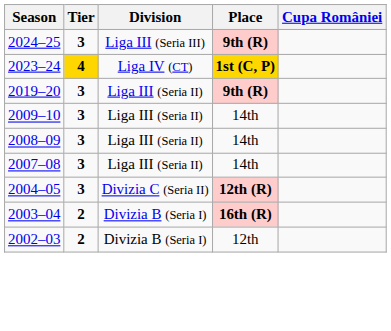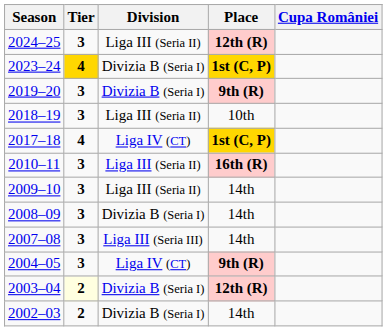2024–25 | Division: Liga III (Seria III) -> Liga III (Seria II)
2024–25 | Place: 9th (R) -> 12th (R)
2023–24 | Division: Liga IV (CT) -> Divizia B (Seria I)
2019–20 | Division: Liga III (Seria II) -> Divizia B (Seria I)
+ row: 2018–19 | 3 | Liga III (Seria II) | 10th
+ row: 2017–18 | 4 | Liga IV (CT) | 1st (C, P)
+ row: 2010–11 | 3 | Liga III (Seria II) | 16th (R)
2008–09 | Division: Liga III (Seria II) -> Divizia B (Seria I)
2007–08 | Division: Liga III (Seria II) -> Liga III (Seria III)
2004–05 | Division: Divizia C (Seria II) -> Liga IV (CT)
2004–05 | Place: 12th (R) -> 9th (R)
2003–04 | Tier: no background -> lightyellow background
2003–04 | Place: 16th (R) -> 12th (R)
2002–03 | Place: 12th -> 14th
